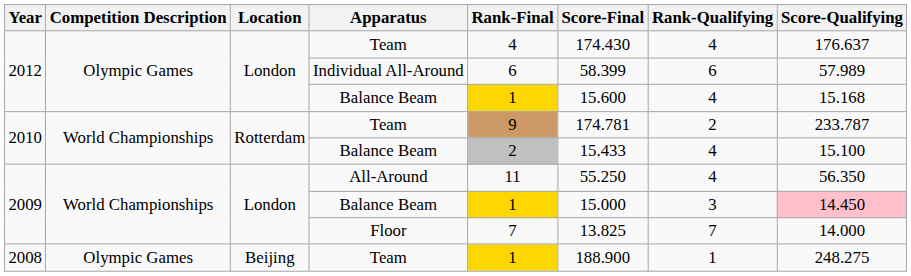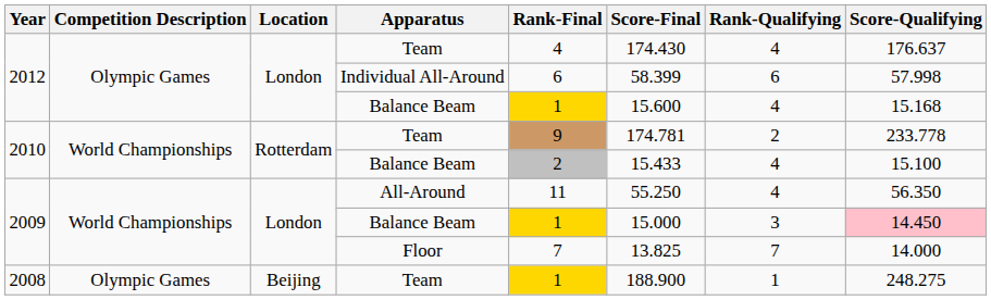Individual All-Around | Score-Qualifying: 57.989 -> 57.998
2010 / Team | Score-Qualifying: 233.787 -> 233.778
